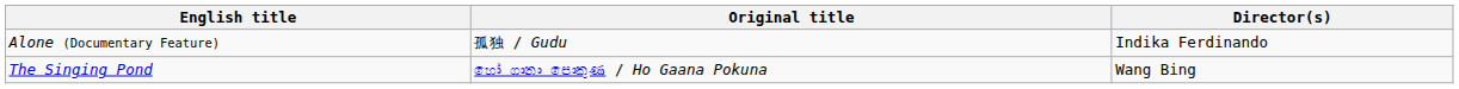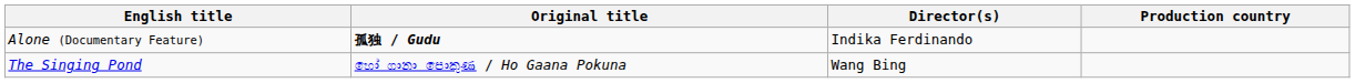+ column: Production country
Alone (Documentary Feature) | Original title: normal -> bold
